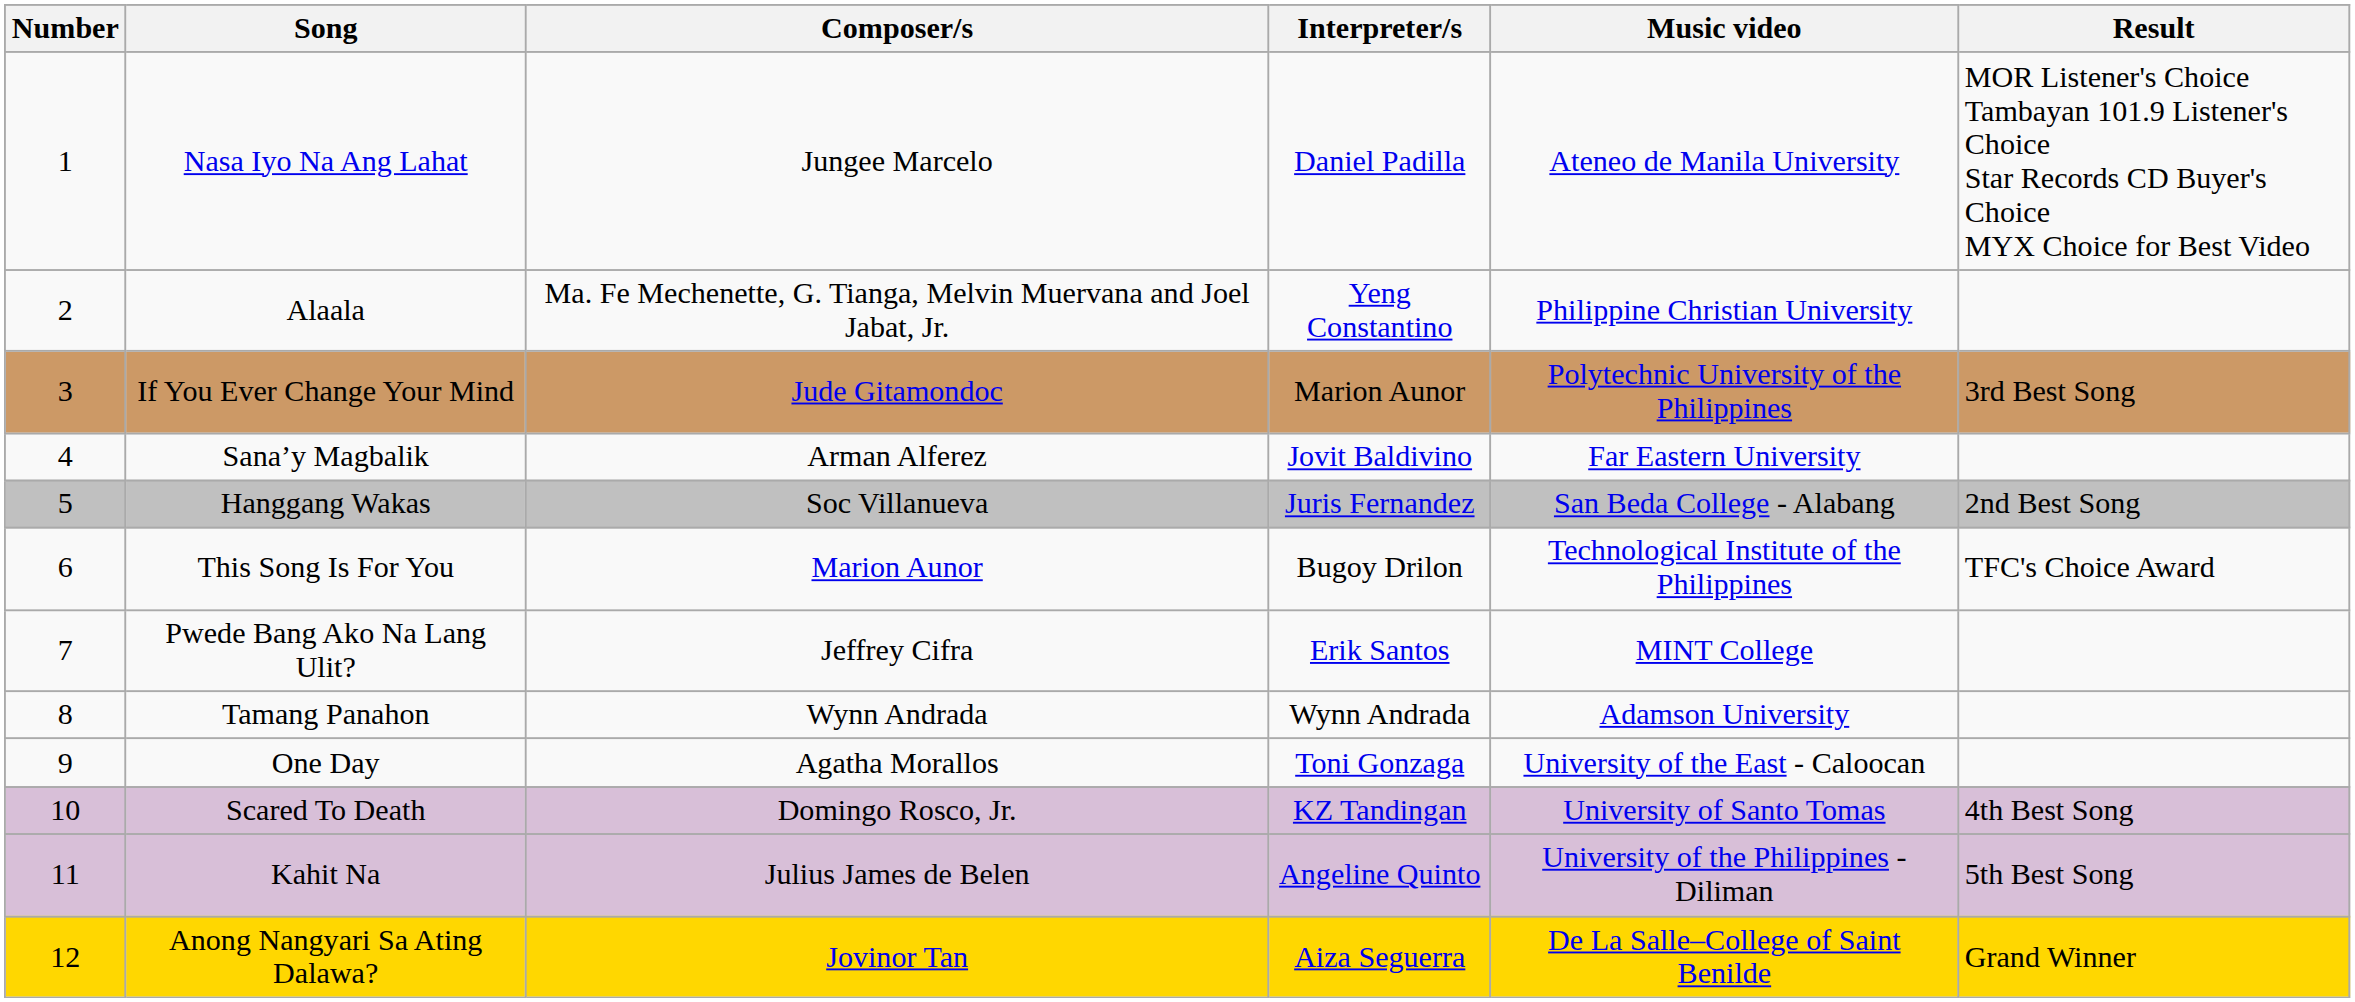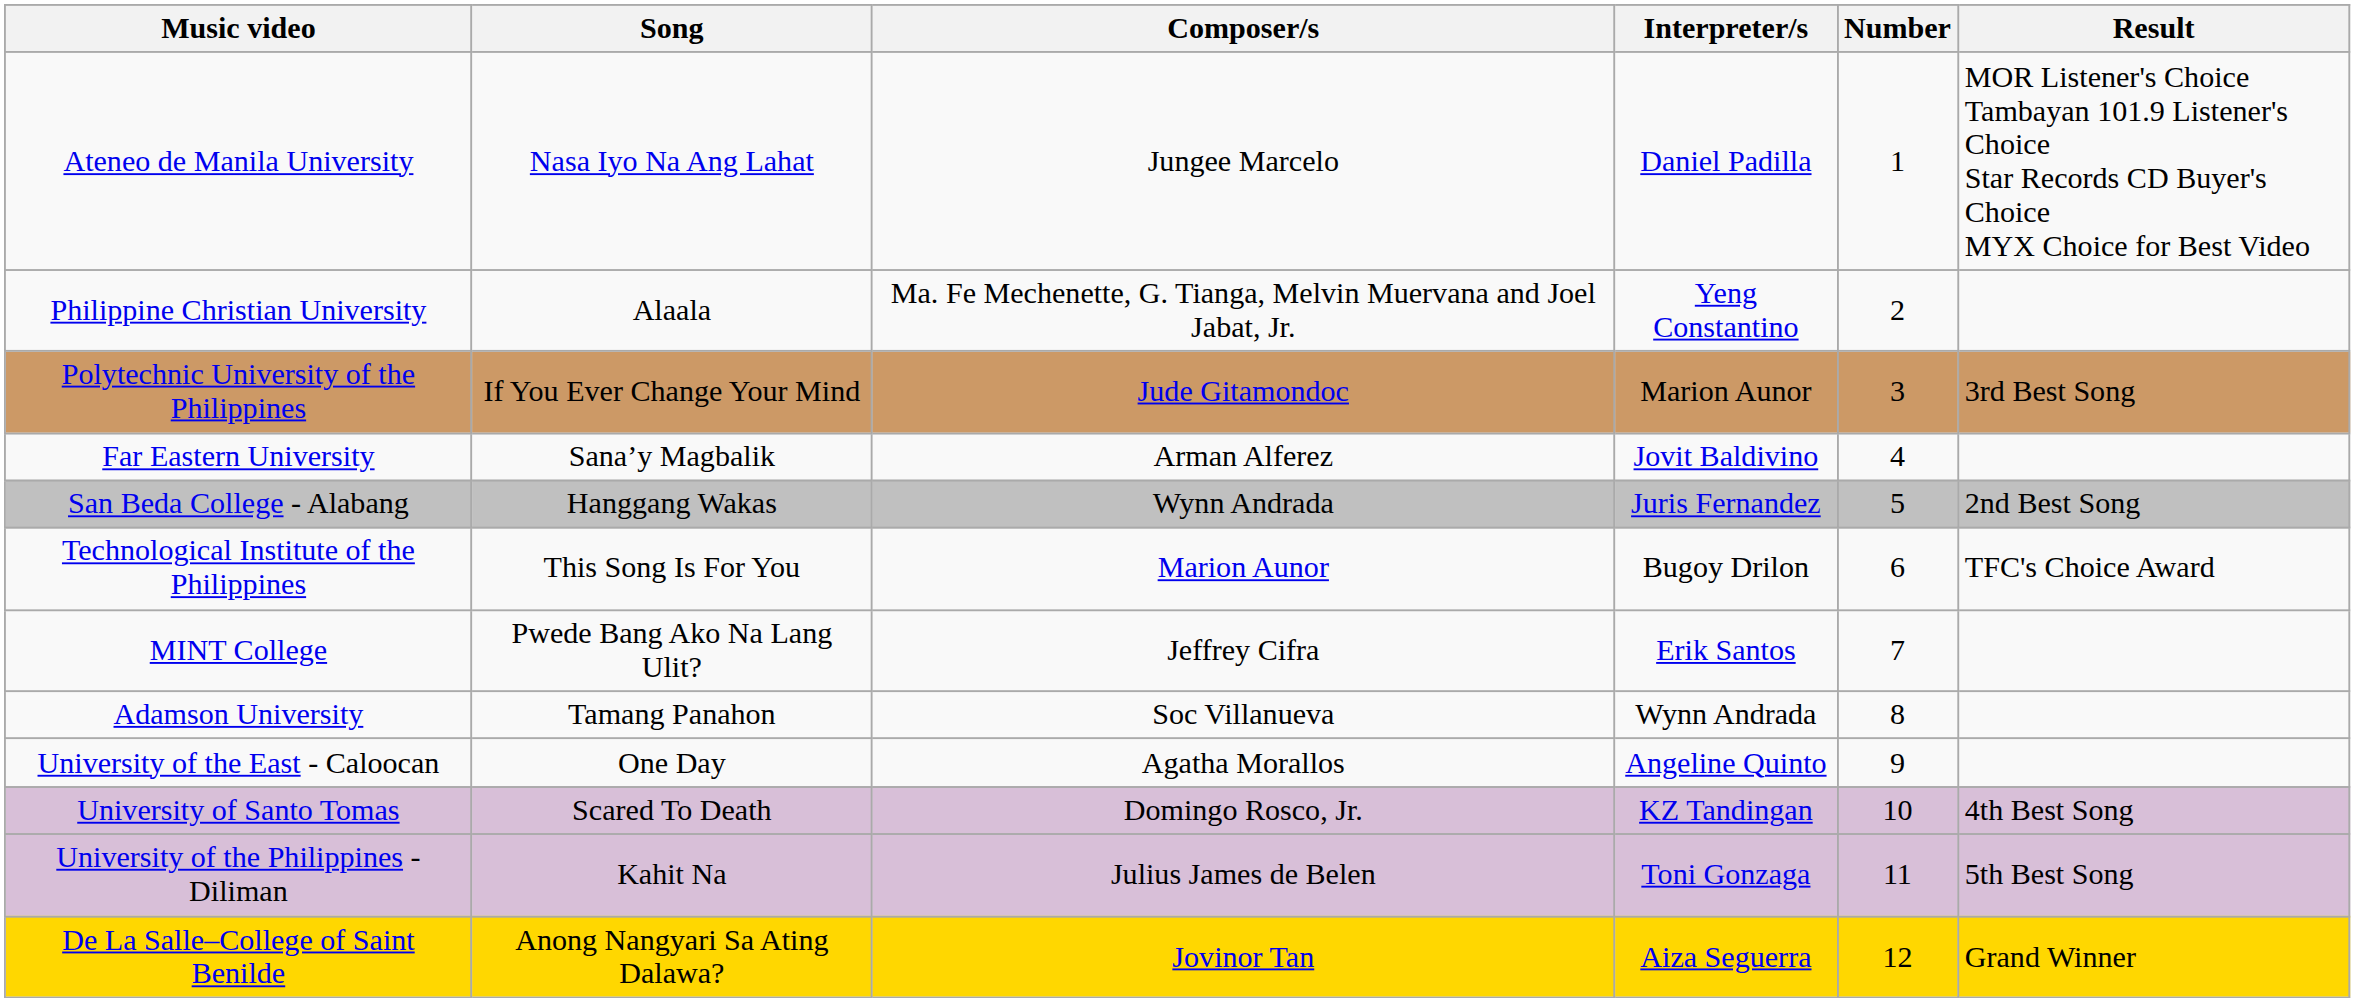columns swapped: Number <-> Music video
Hanggang Wakas | Composer/s: Soc Villanueva -> Wynn Andrada
Tamang Panahon | Composer/s: Wynn Andrada -> Soc Villanueva
One Day | Interpreter/s: Toni Gonzaga -> Angeline Quinto
Kahit Na | Interpreter/s: Angeline Quinto -> Toni Gonzaga
